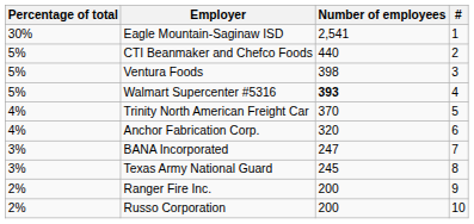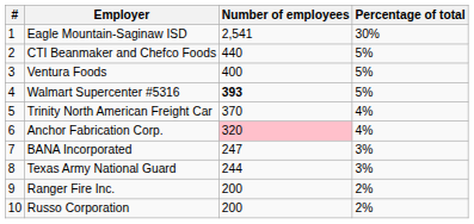columns swapped: # <-> Percentage of total
Ventura Foods | Number of employees: 398 -> 400
Anchor Fabrication Corp. | Number of employees: no background -> pink background
Texas Army National Guard | Number of employees: 245 -> 244
